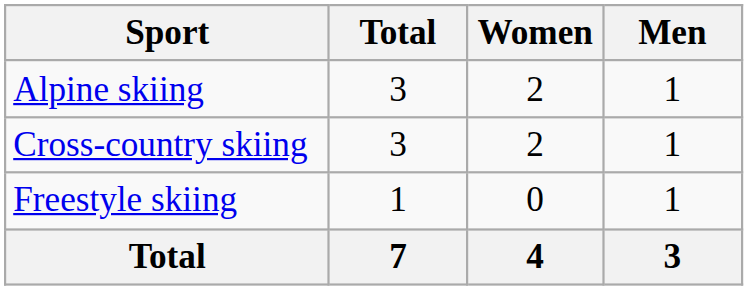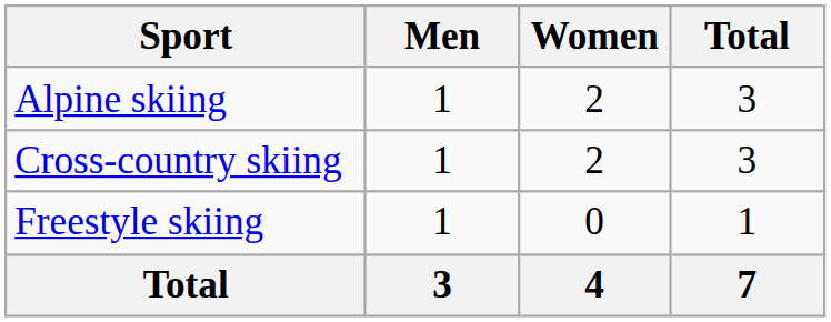columns swapped: Men <-> Total
